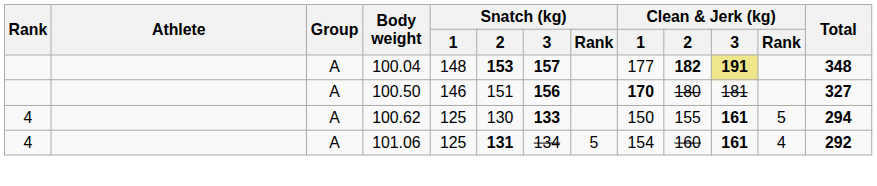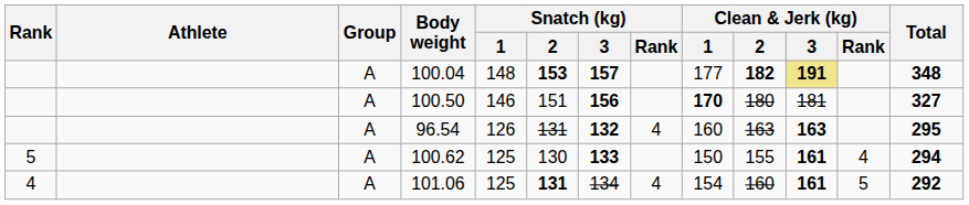+ row: A | 96.54 | 126 | 131 | 132 | 4 | 160 | 163 | 163 | 295
100.62 | Rank: 4 -> 5
100.62 | Clean & Jerk (kg) / Rank: 5 -> 4
101.06 | Snatch (kg) / Rank: 5 -> 4
101.06 | Clean & Jerk (kg) / Rank: 4 -> 5
